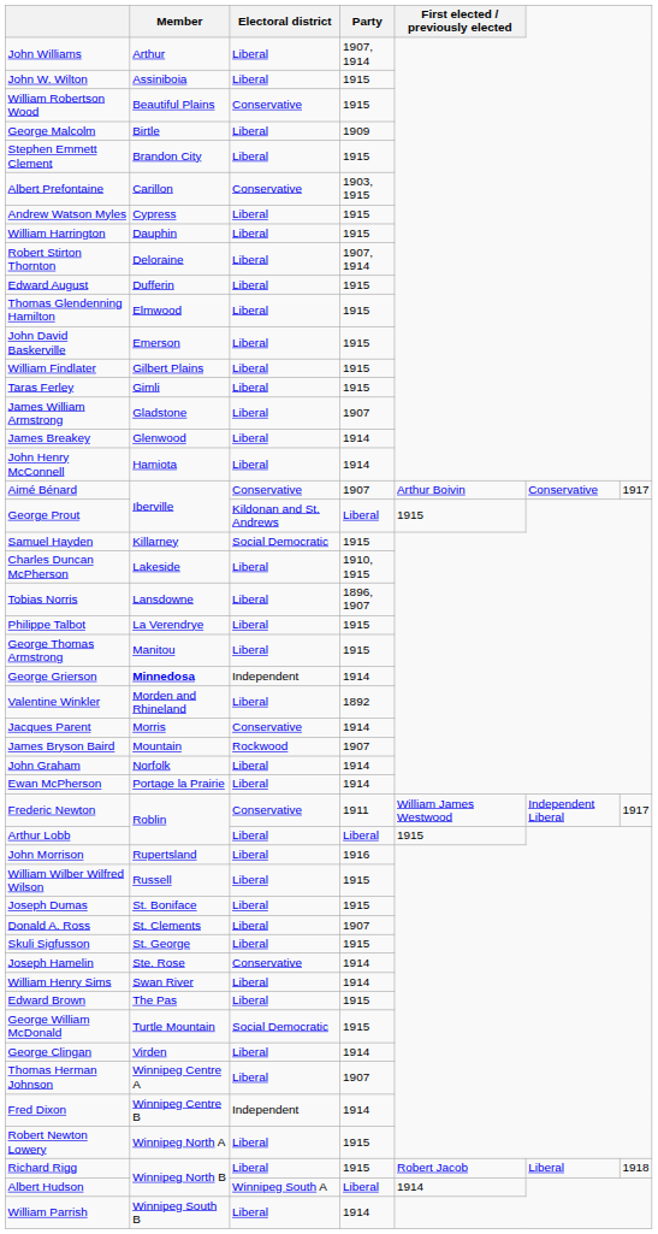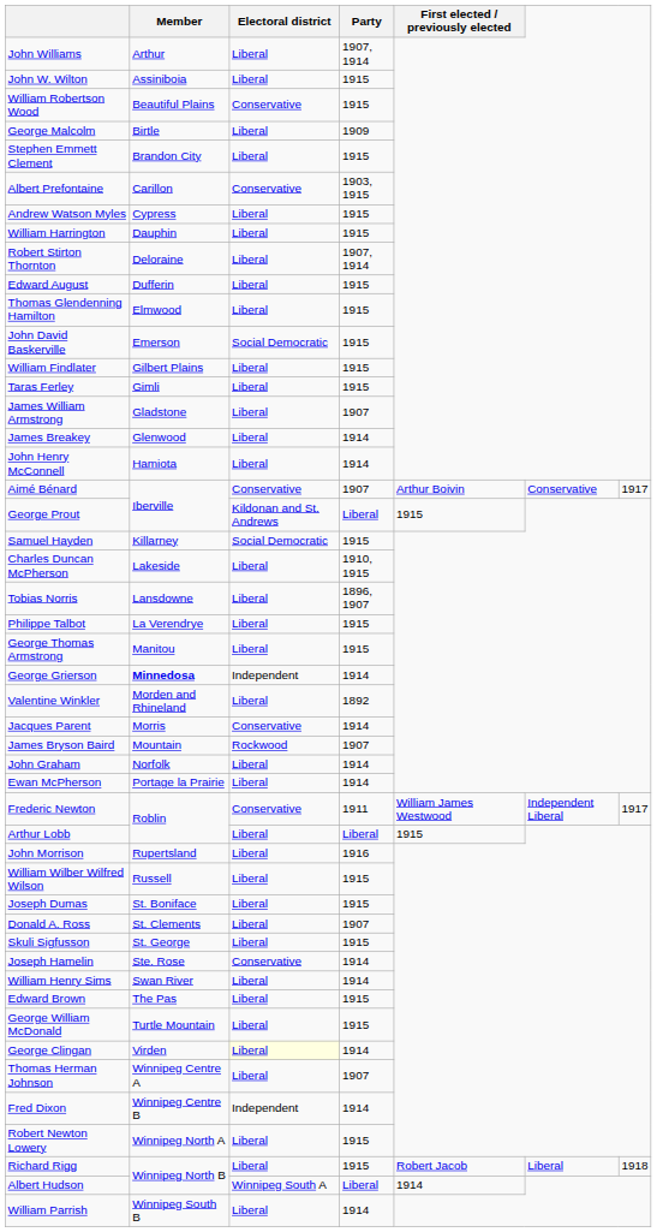John David Baskerville | Electoral district: Liberal -> Social Democratic
George William McDonald | Electoral district: Social Democratic -> Liberal
George Clingan | Electoral district: no background -> lightyellow background
